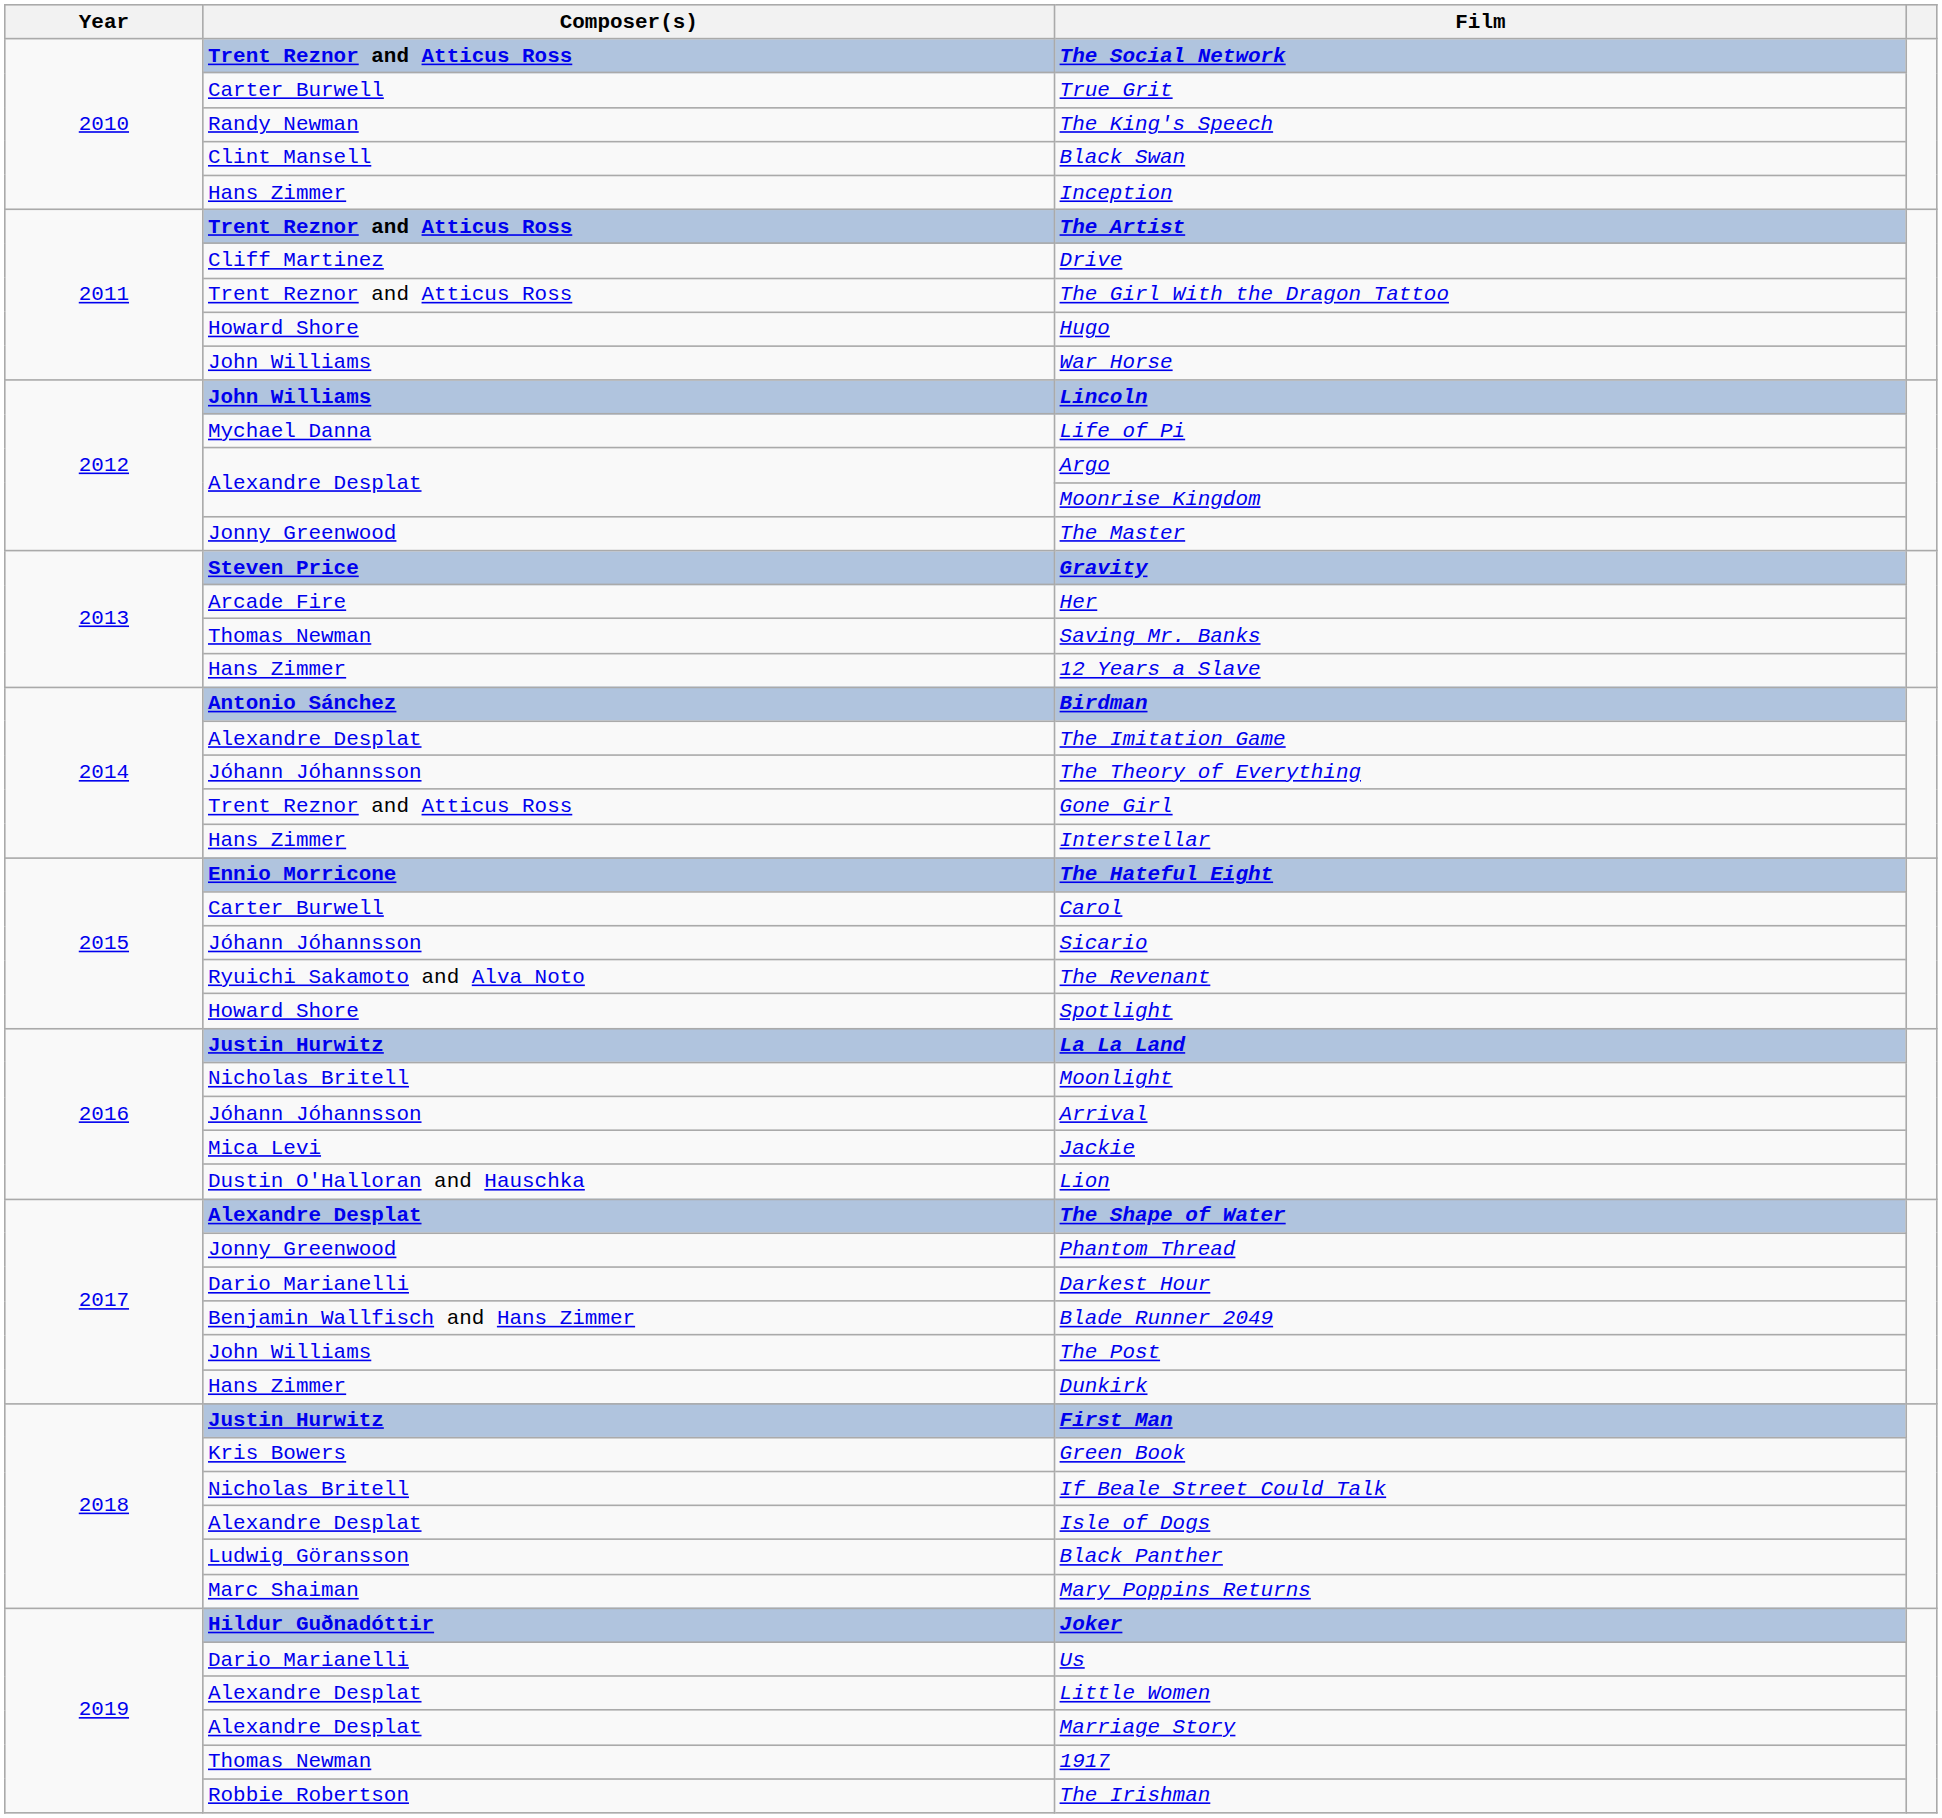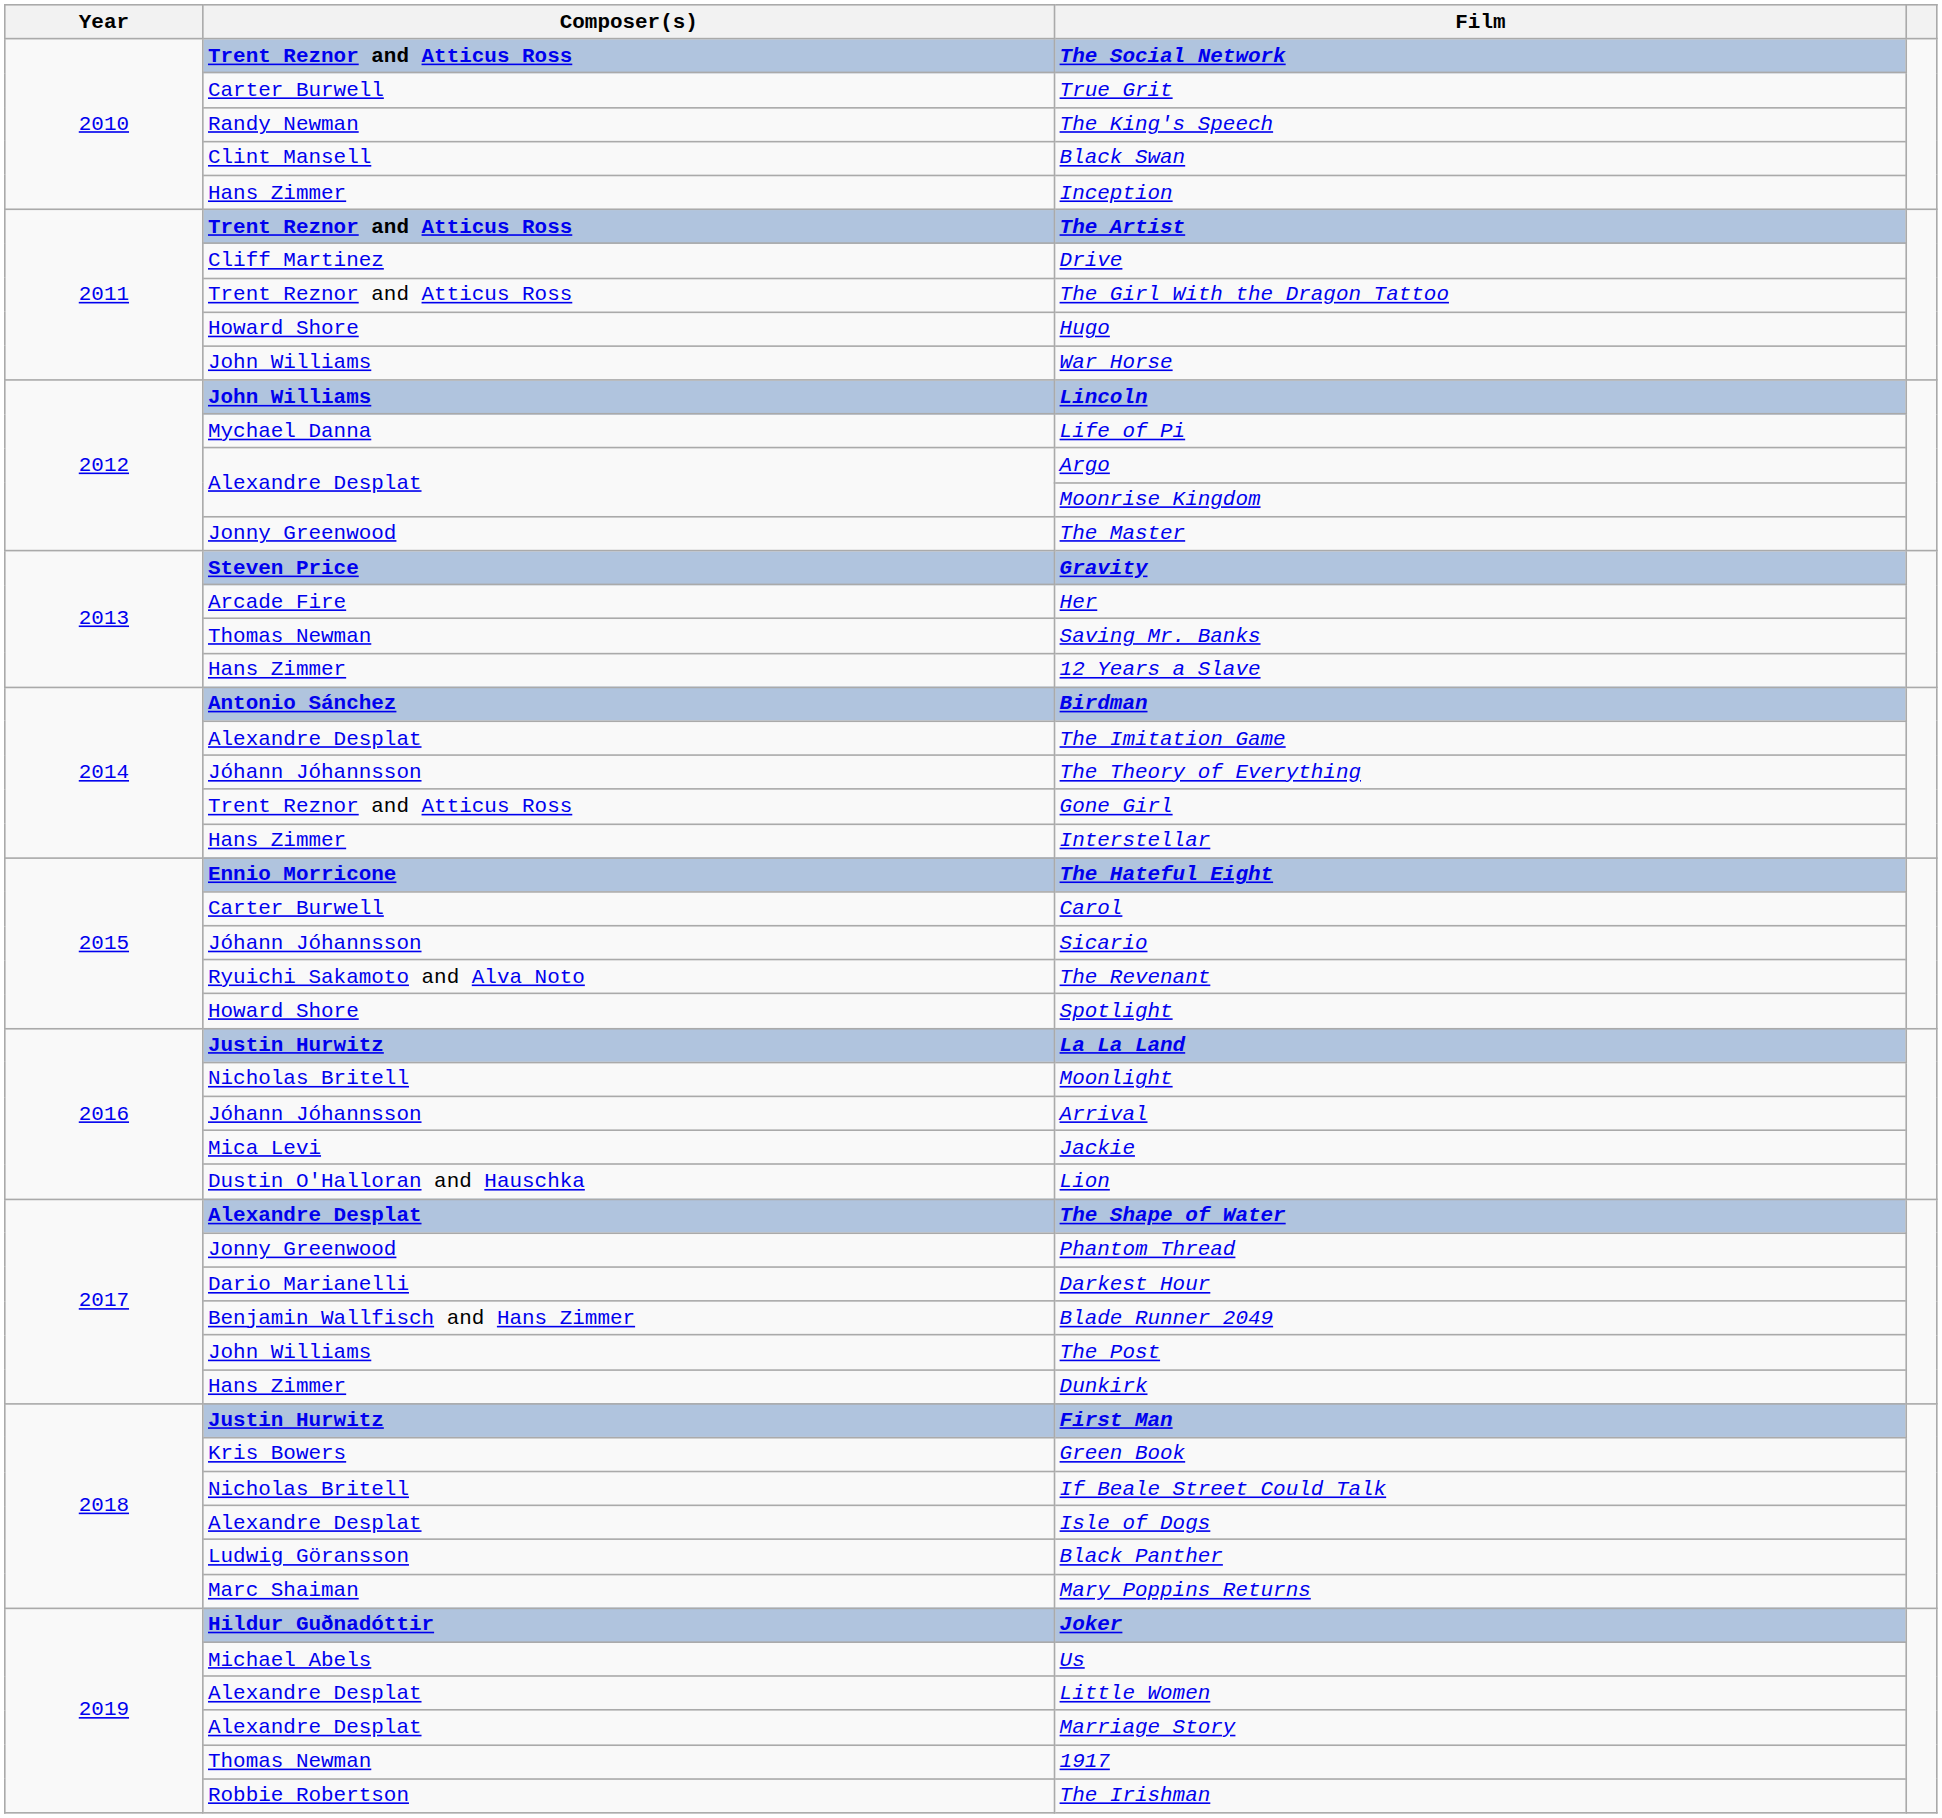Us | Composer(s): Dario Marianelli -> Michael Abels
